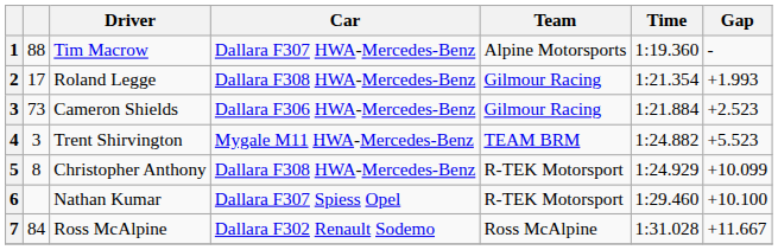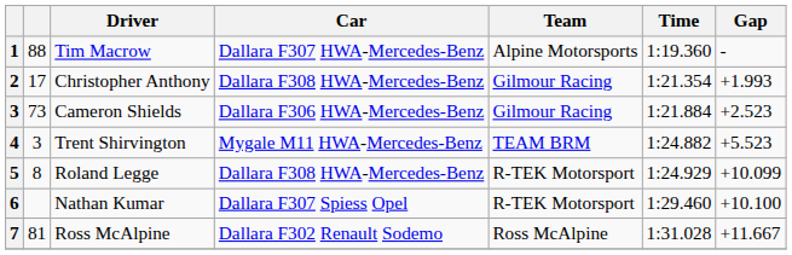2 | Driver: Roland Legge -> Christopher Anthony
5 | Driver: Christopher Anthony -> Roland Legge
7 | column 2: 84 -> 81
